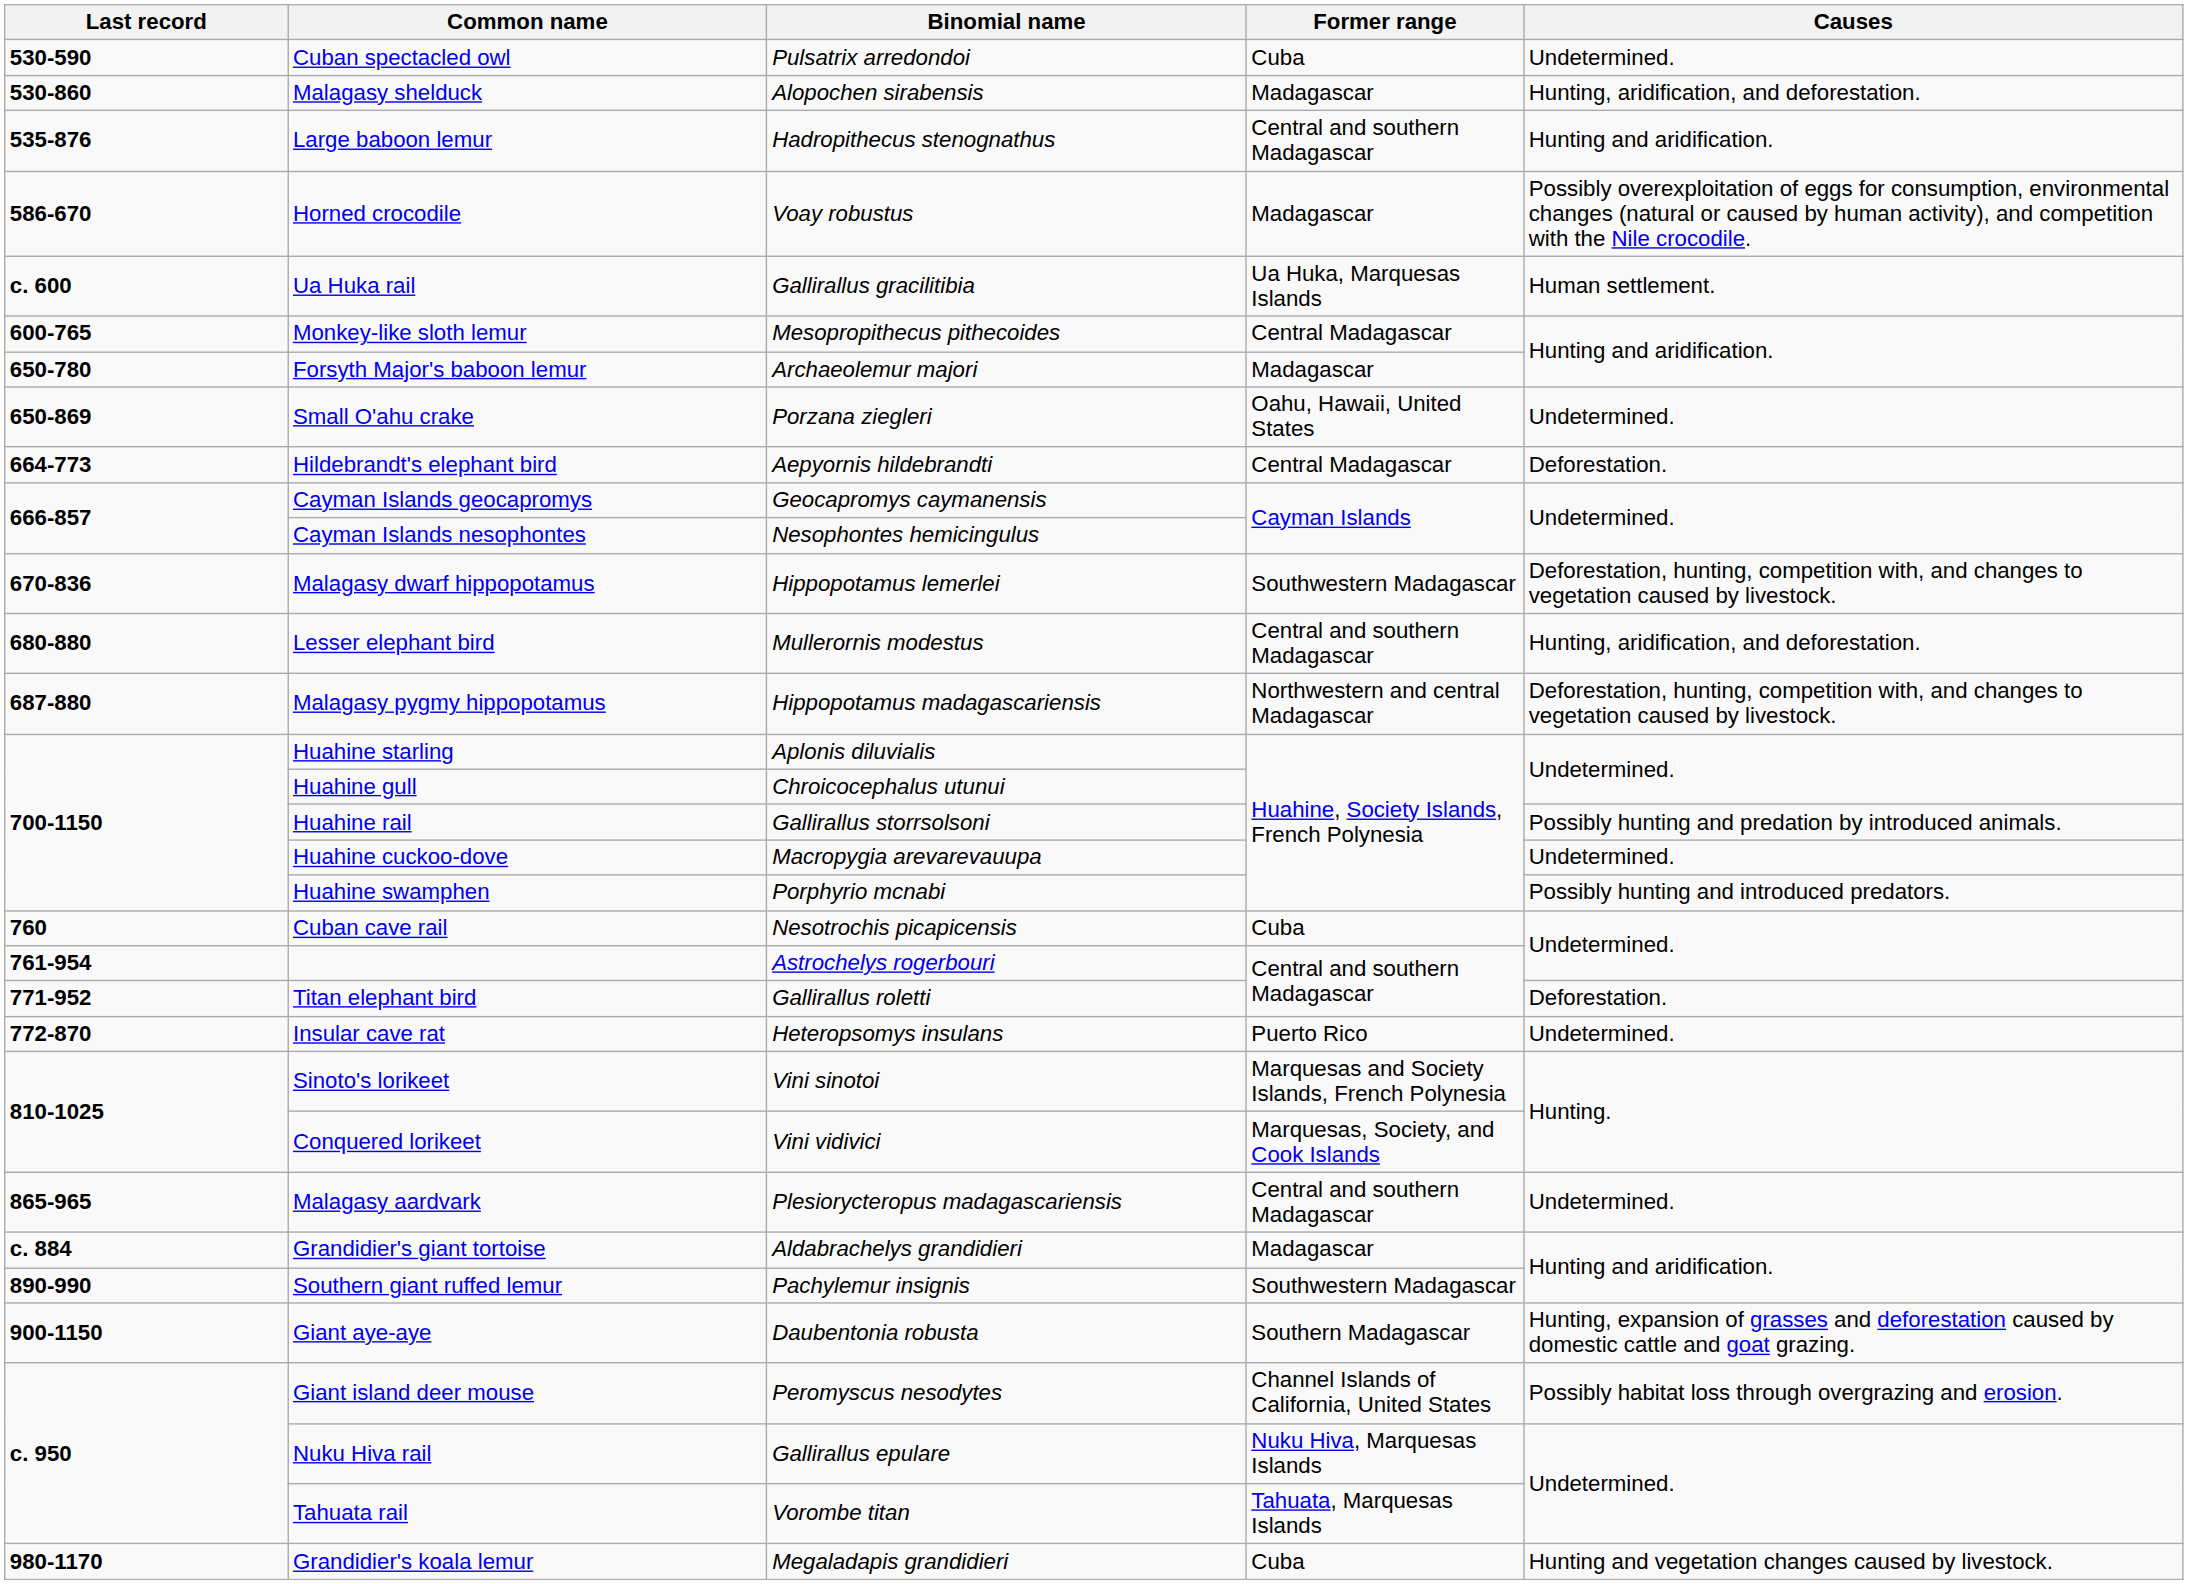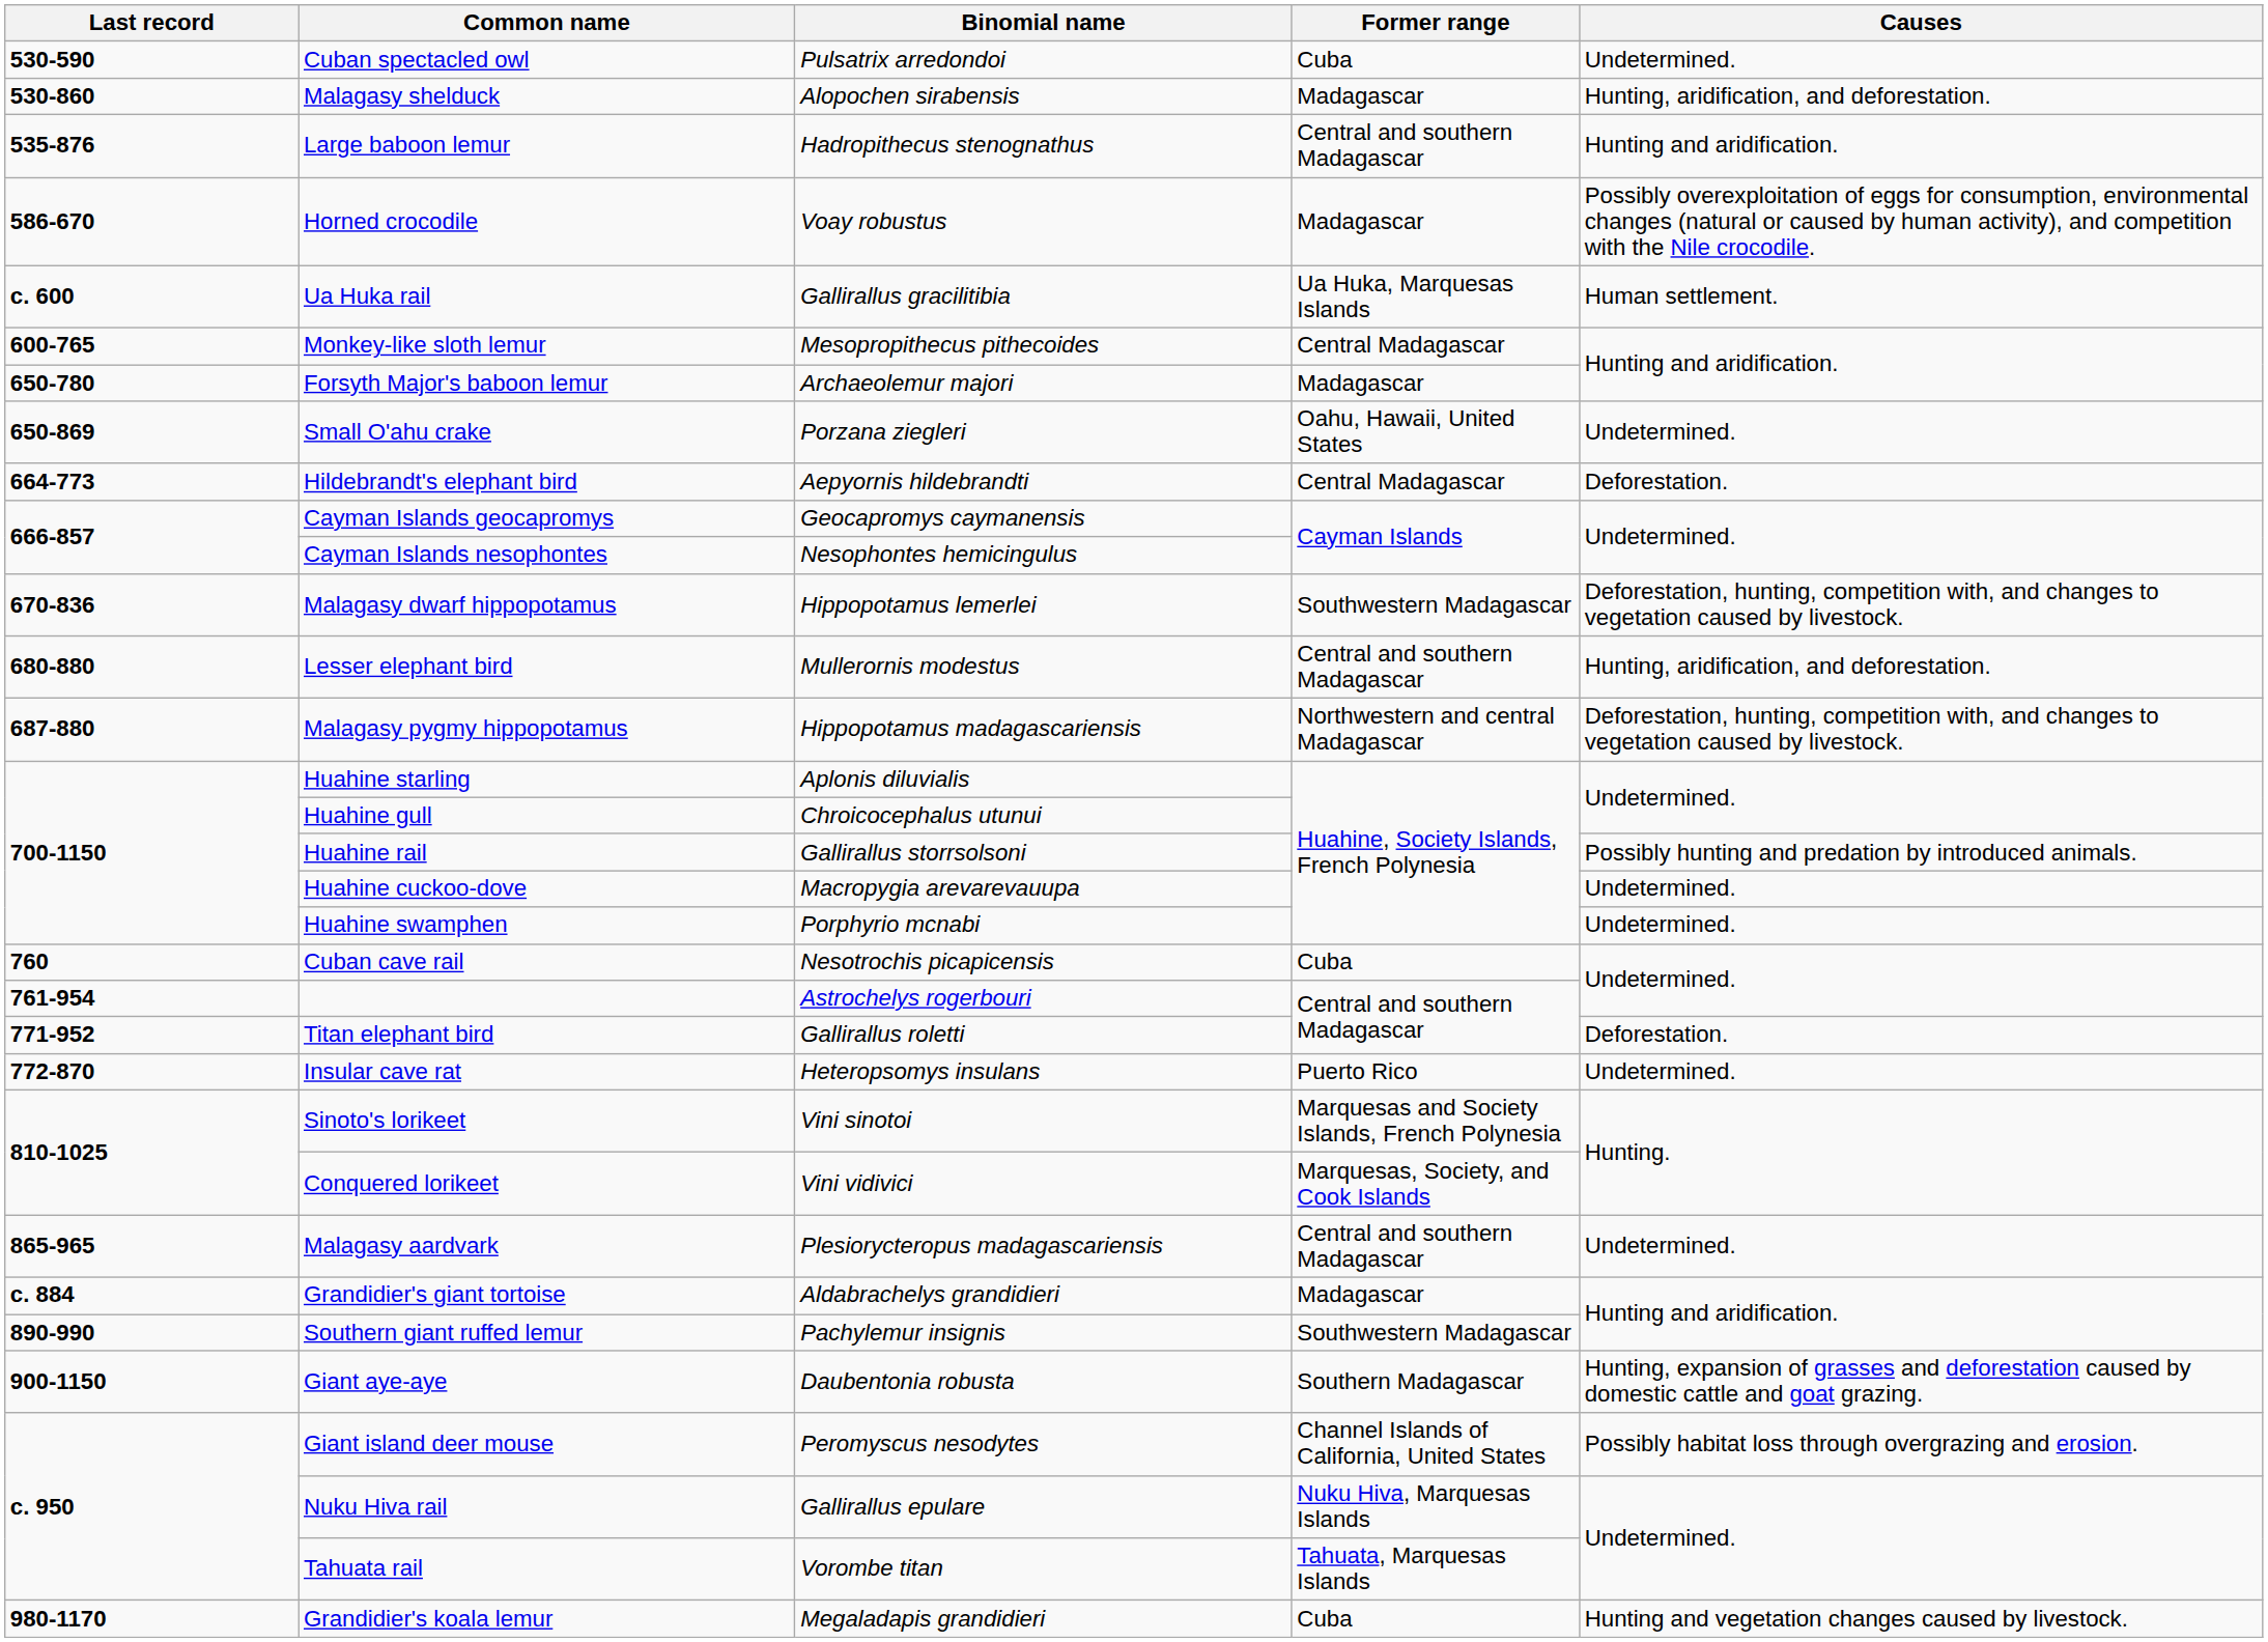Huahine swamphen | Causes: Possibly hunting and introduced predators. -> Undetermined.
